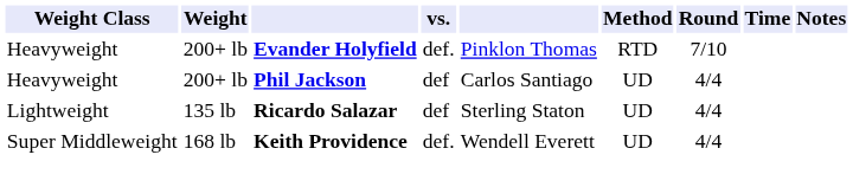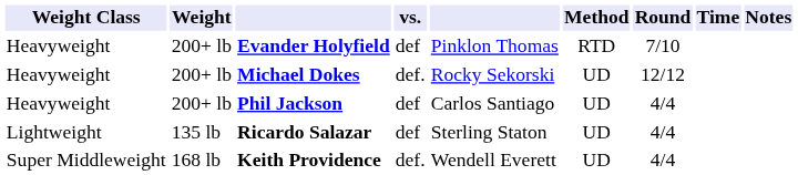Evander Holyfield | vs.: def. -> def
+ row: Heavyweight | 200+ lb | Michael Dokes | def. | Rocky Sekorski | UD | 12/12
